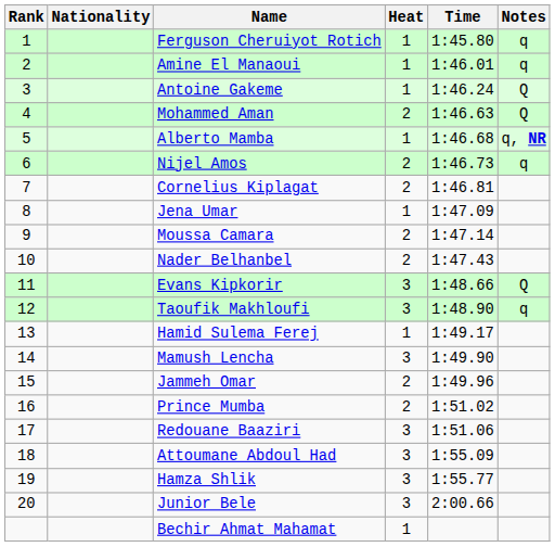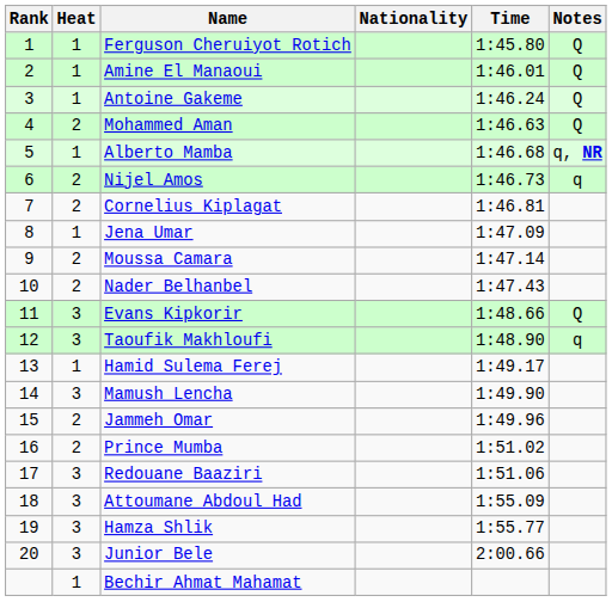columns swapped: Heat <-> Nationality
Ferguson Cheruiyot Rotich | Notes: q -> Q
Amine El Manaoui | Notes: q -> Q
